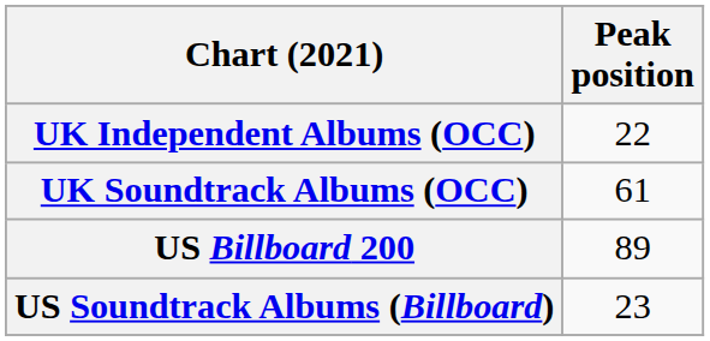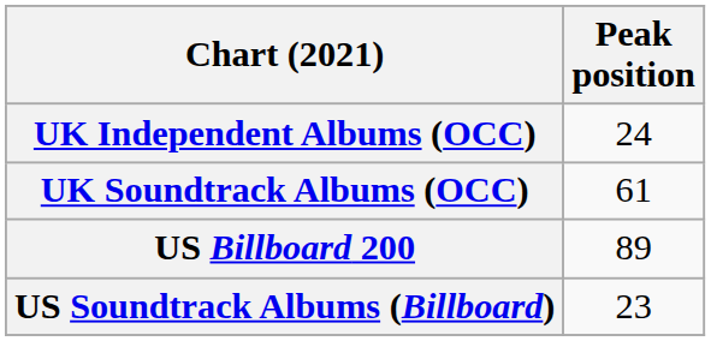UK Independent Albums (OCC) | Peak position: 22 -> 24
